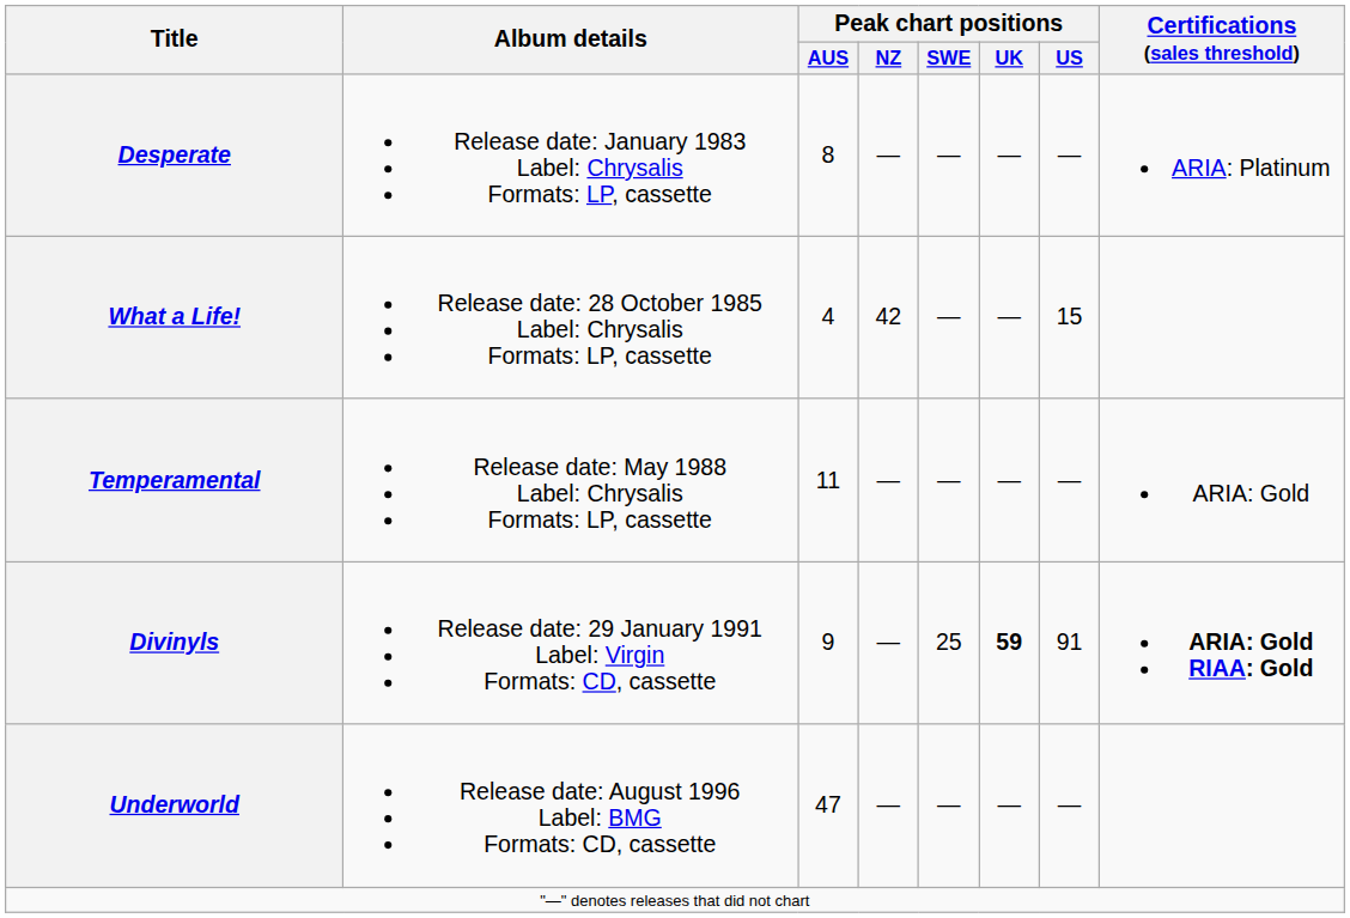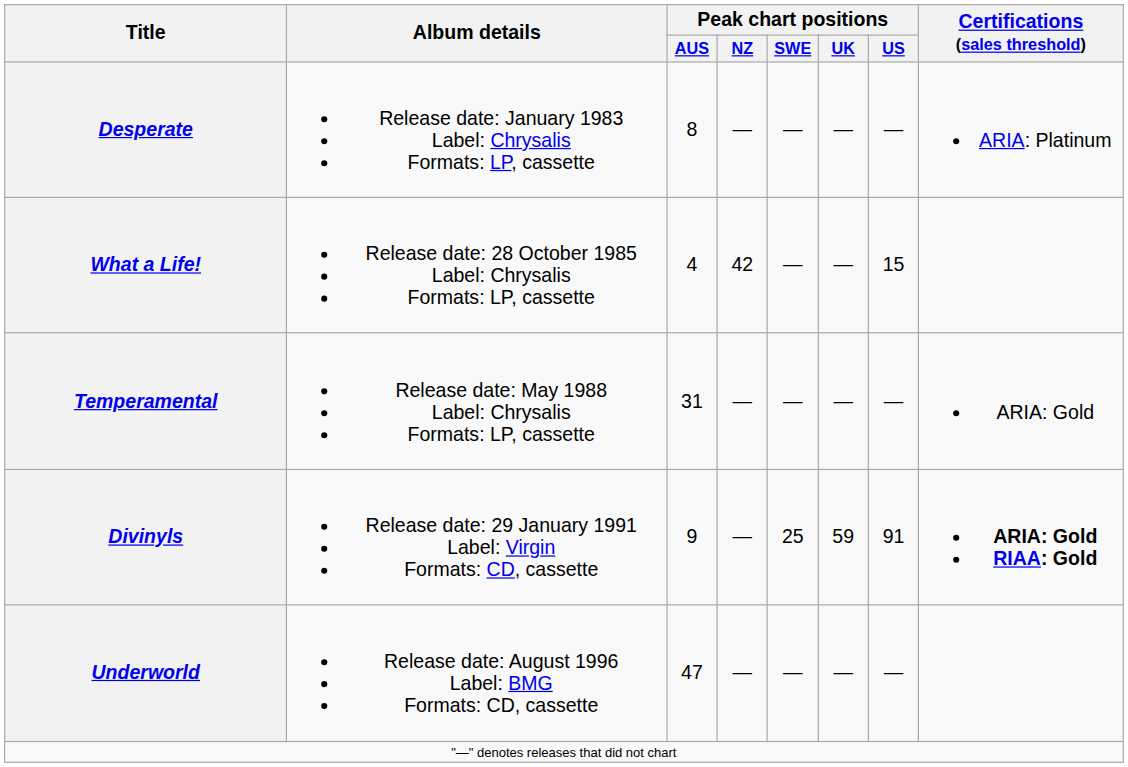Temperamental | Peak chart positions / AUS: 11 -> 31
Divinyls | Peak chart positions / UK: bold -> normal
